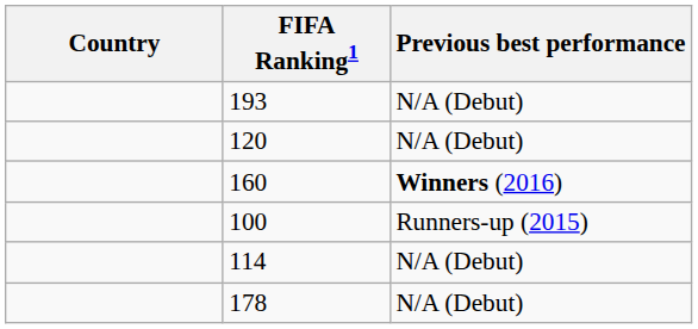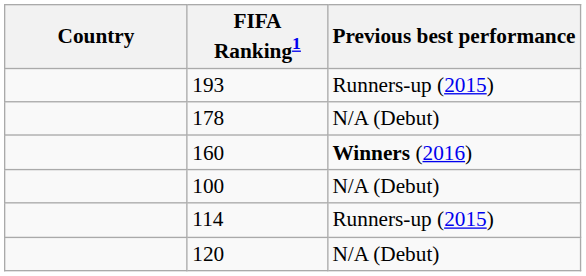193 | Previous best performance: N/A (Debut) -> Runners-up (2015)
rows swapped: 178 <-> 120
100 | Previous best performance: Runners-up (2015) -> N/A (Debut)
114 | Previous best performance: N/A (Debut) -> Runners-up (2015)
